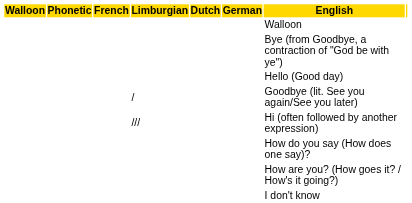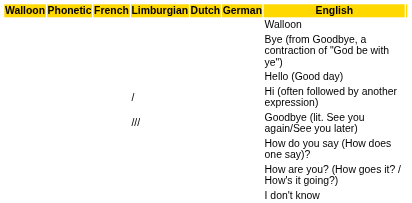/ | English: Goodbye (lit. See you again/See you later) -> Hi (often followed by another expression)
/// | English: Hi (often followed by another expression) -> Goodbye (lit. See you again/See you later)
